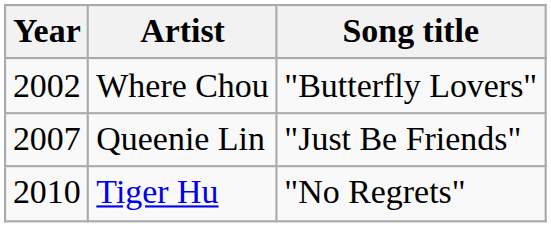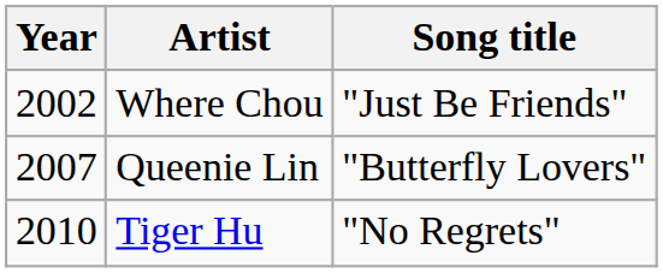Where Chou | Song title: "Butterfly Lovers" -> "Just Be Friends"
Queenie Lin | Song title: "Just Be Friends" -> "Butterfly Lovers"
